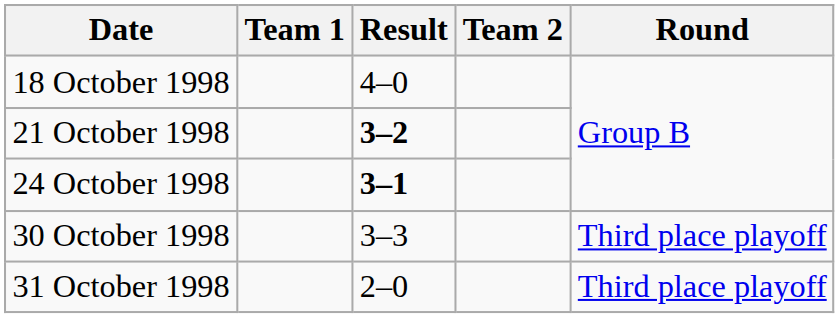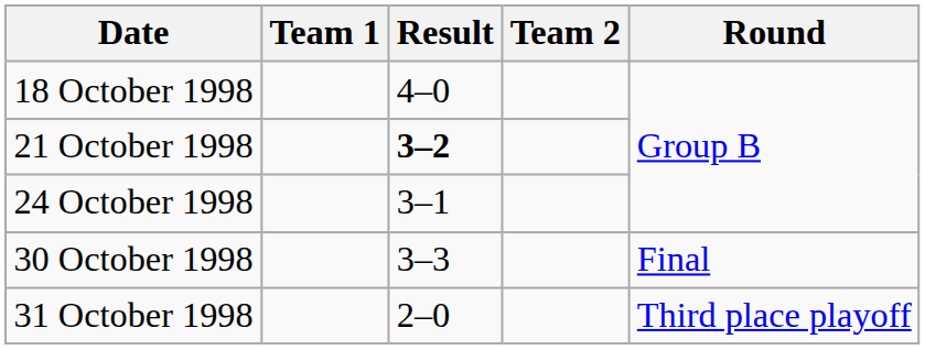24 October 1998 | Result: bold -> normal
30 October 1998 | Round: Third place playoff -> Final
